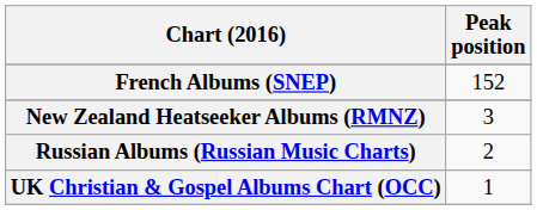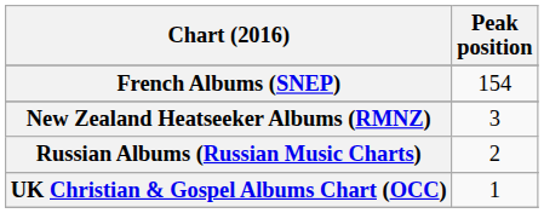French Albums (SNEP) | Peak position: 152 -> 154
